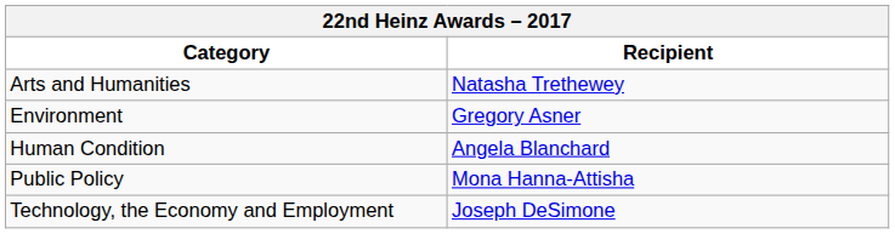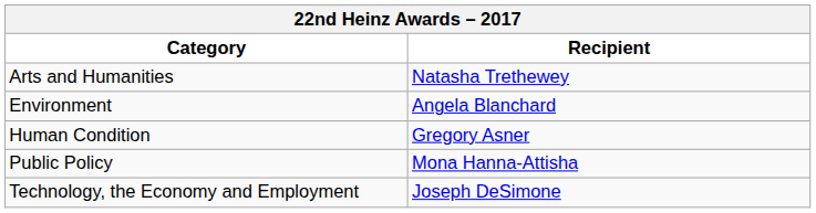Environment | Recipient: Gregory Asner -> Angela Blanchard
Human Condition | Recipient: Angela Blanchard -> Gregory Asner
